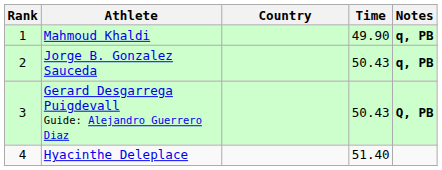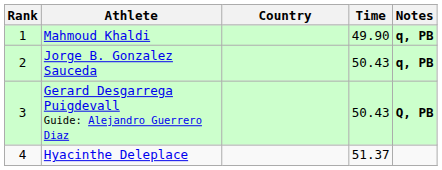Hyacinthe Deleplace | Time: 51.40 -> 51.37
